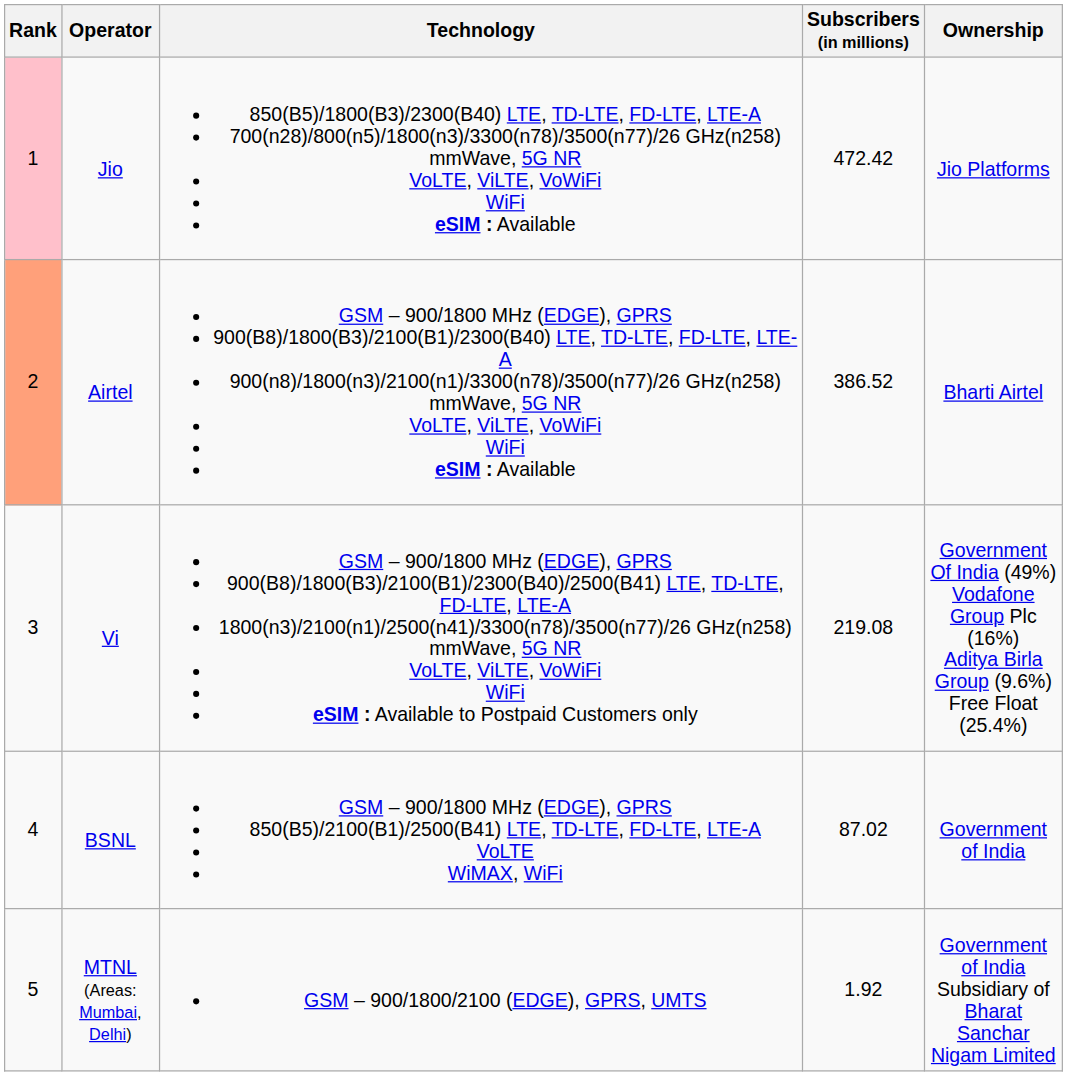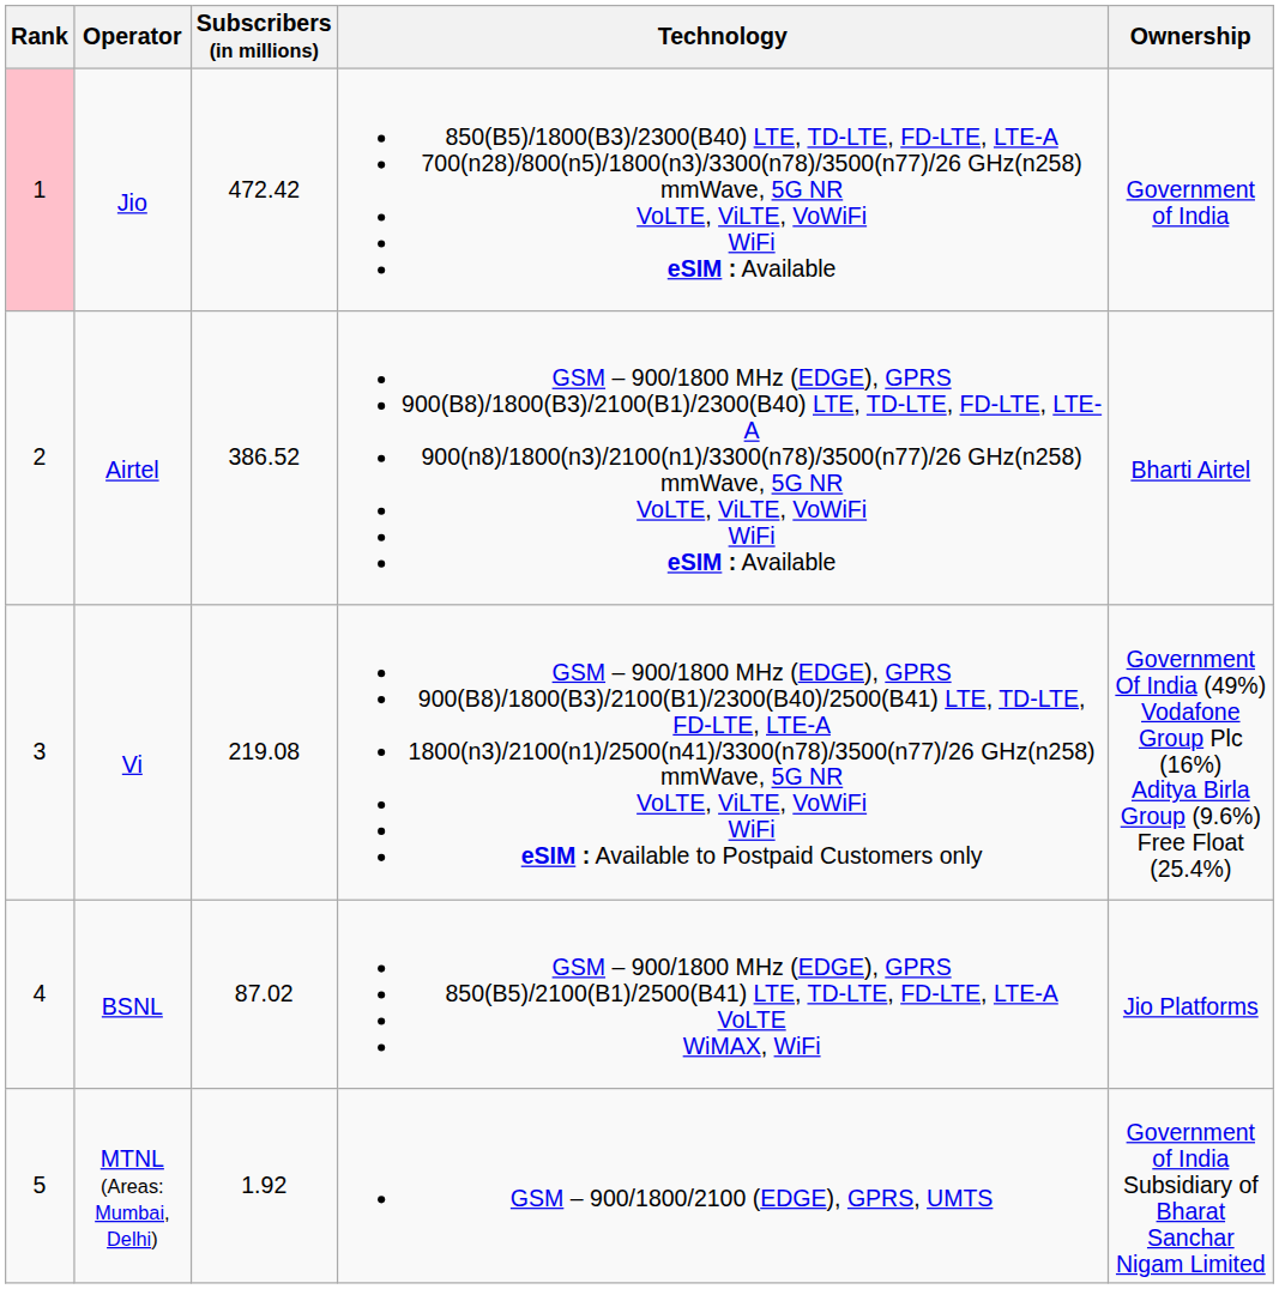columns swapped: Technology <-> Subscribers (in millions)
Jio | Ownership: Jio Platforms -> Government of India
Airtel | Rank: lightsalmon background -> no background
BSNL | Ownership: Government of India -> Jio Platforms
